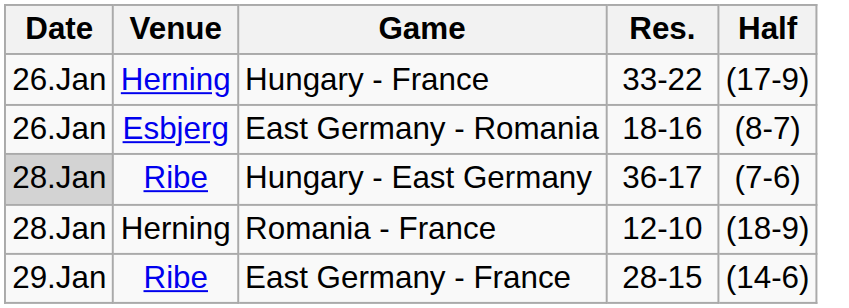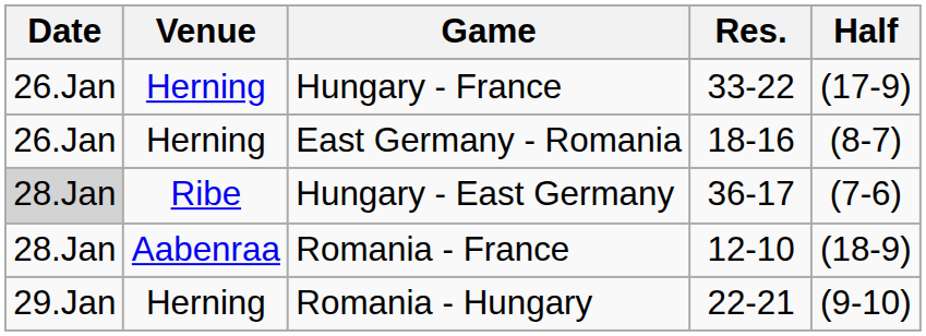East Germany - Romania | Venue: Esbjerg -> Herning
Romania - France | Venue: Herning -> Aabenraa
+ row: 29.Jan | Herning | Romania - Hungary | 22-21 | (9-10)
- row: 29.Jan | Ribe | East Germany - France | 28-15 | (14-6)
